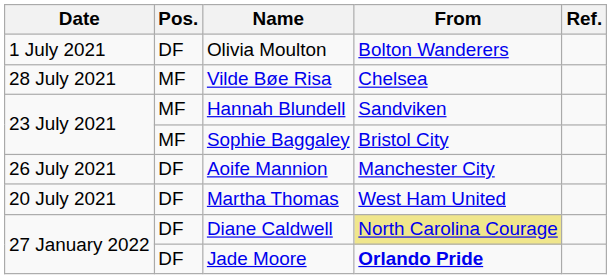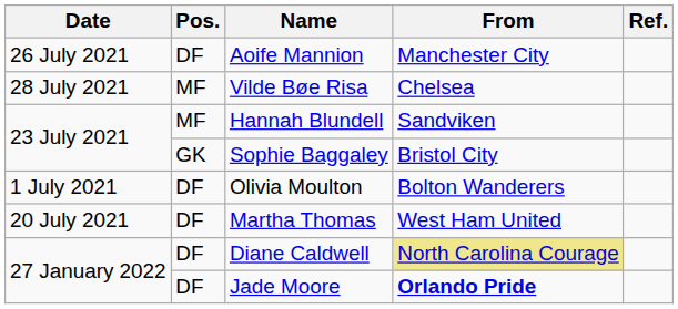rows swapped: Olivia Moulton <-> Aoife Mannion
Sophie Baggaley | Pos.: MF -> GK
